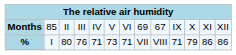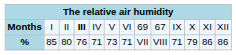Months | column 2: 85 -> I
Months | column 4: normal -> bold
% | column 2: I -> 85
